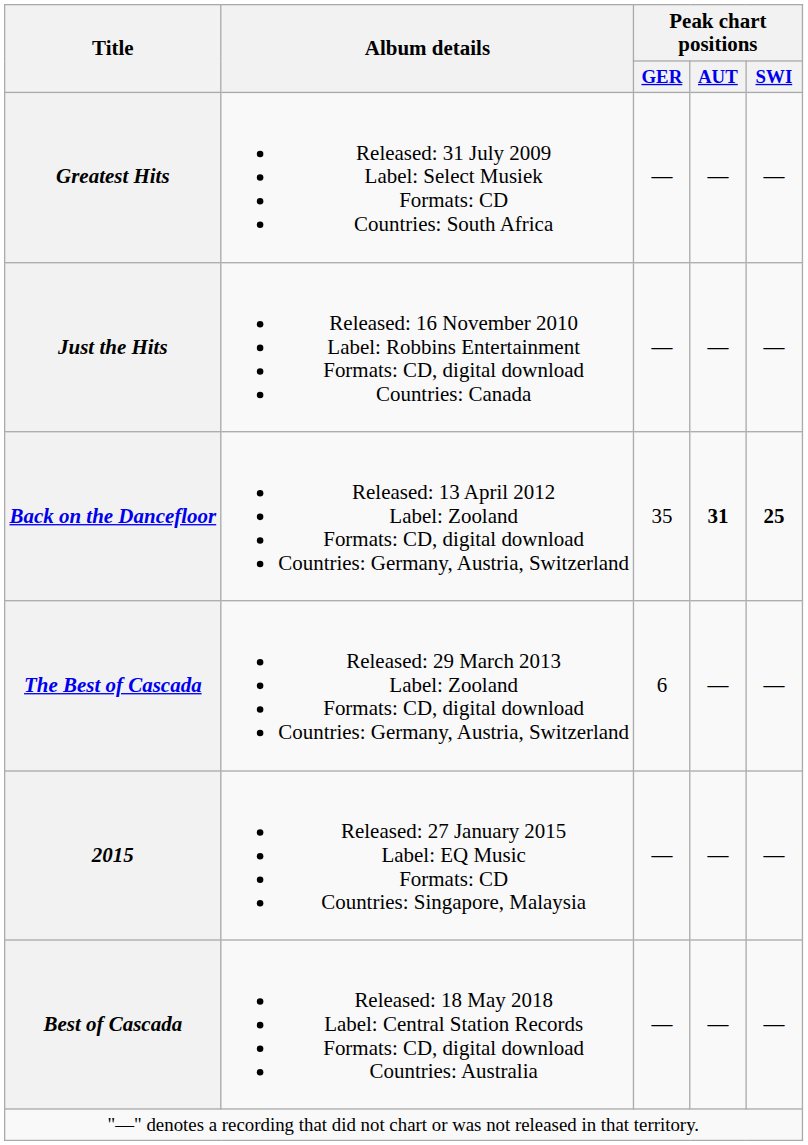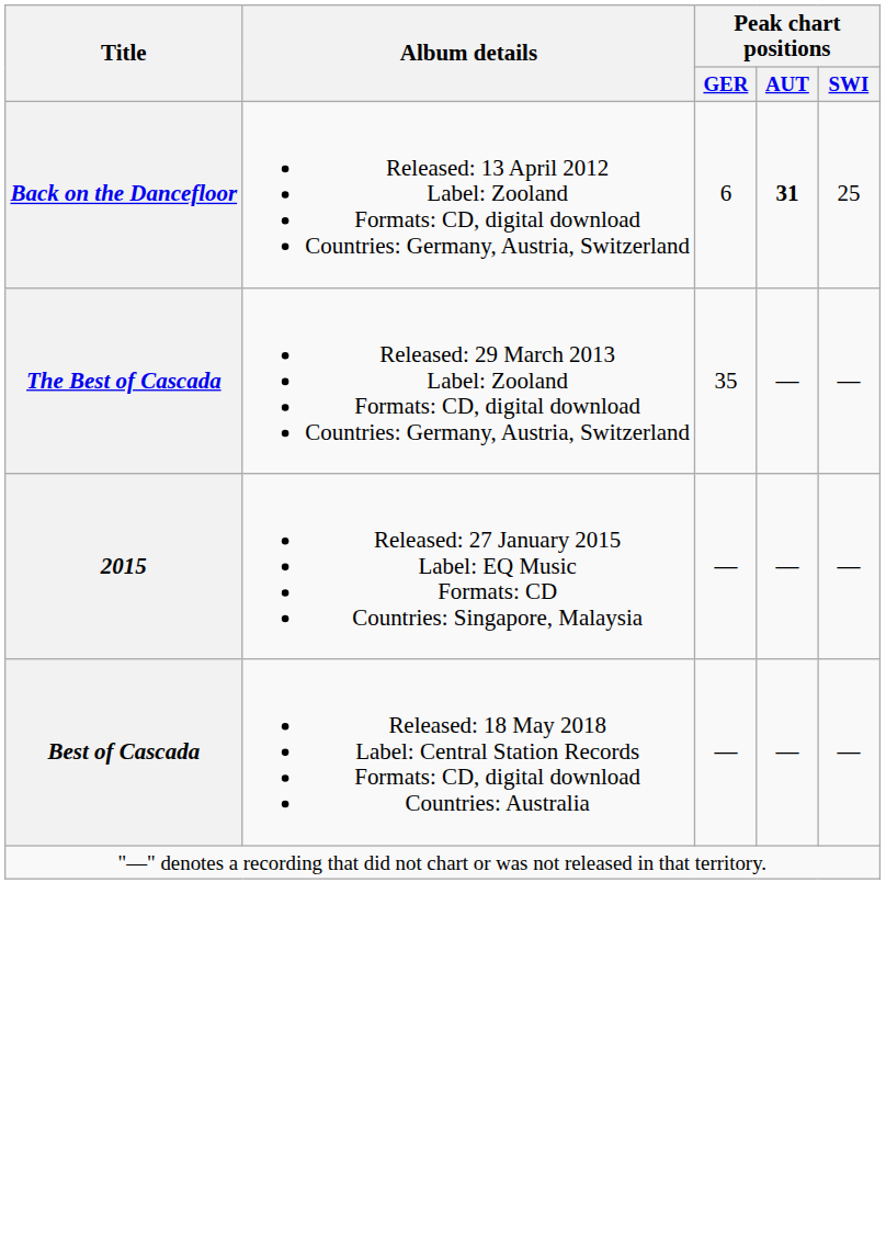- row: Greatest Hits | Released: 31 July 2009 Label: Select Musiek Formats: CD Countries: South Africa | — | — | —
- row: Just the Hits | Released: 16 November 2010 Label: Robbins Entertainment Formats: CD, digital download Countries: Canada | — | — | —
Back on the Dancefloor | Peak chart positions / GER: 35 -> 6
Back on the Dancefloor | Peak chart positions / SWI: bold -> normal
The Best of Cascada | Peak chart positions / GER: 6 -> 35
